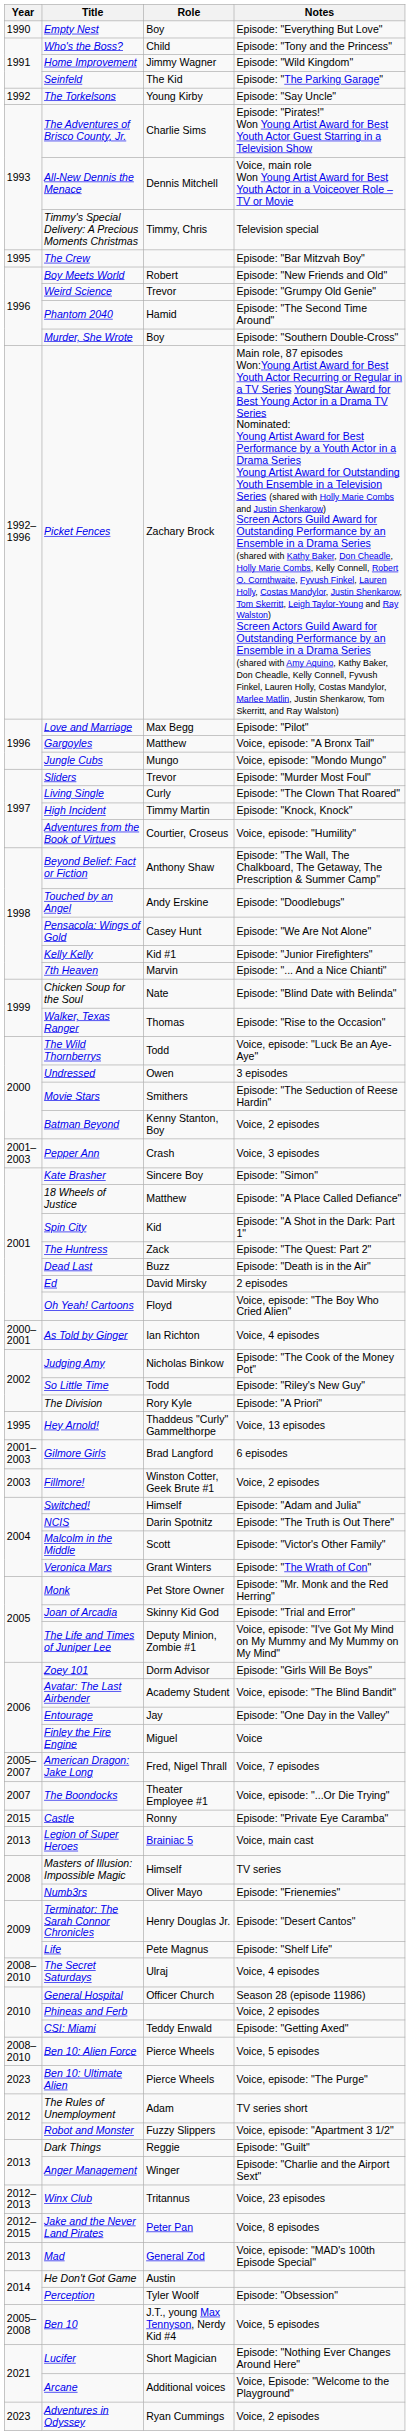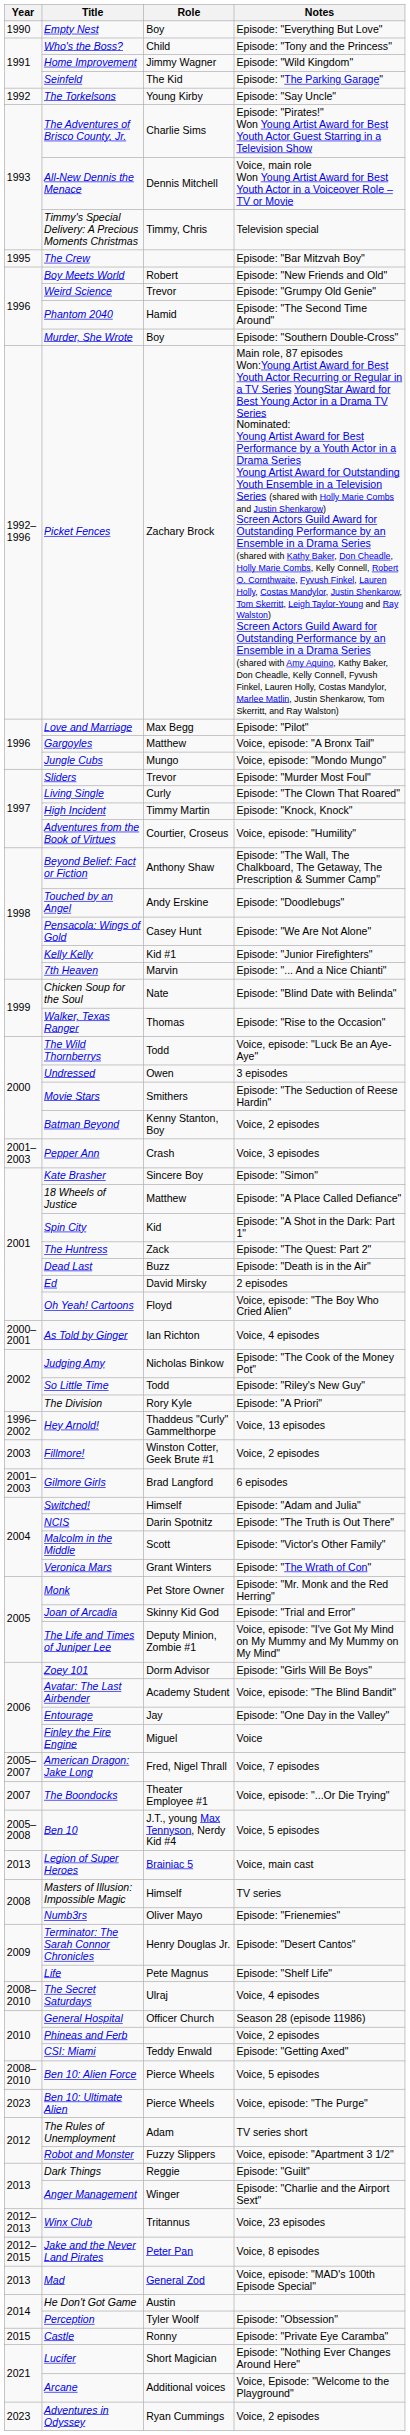Hey Arnold! | Year: 1995 -> 1996–2002
rows swapped: Gilmore Girls <-> Fillmore!
rows swapped: Ben 10 <-> Castle
